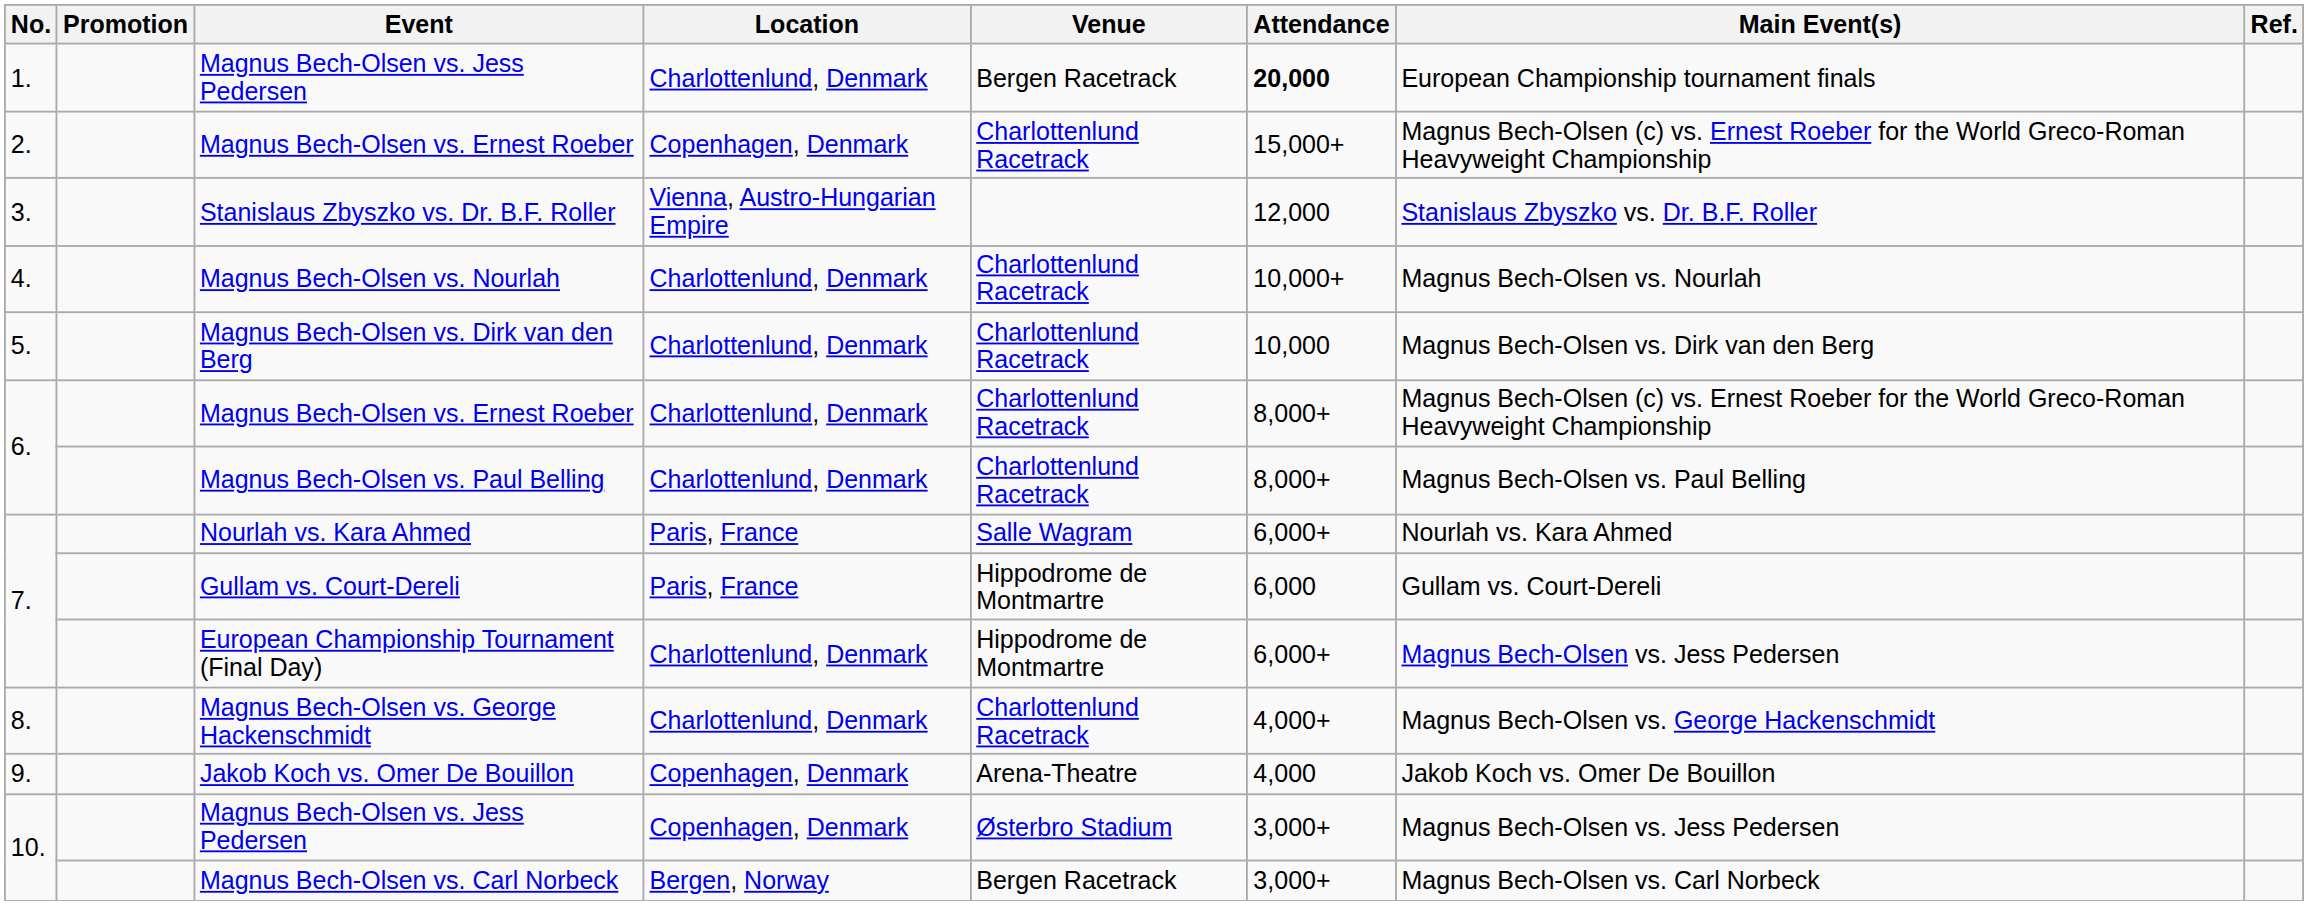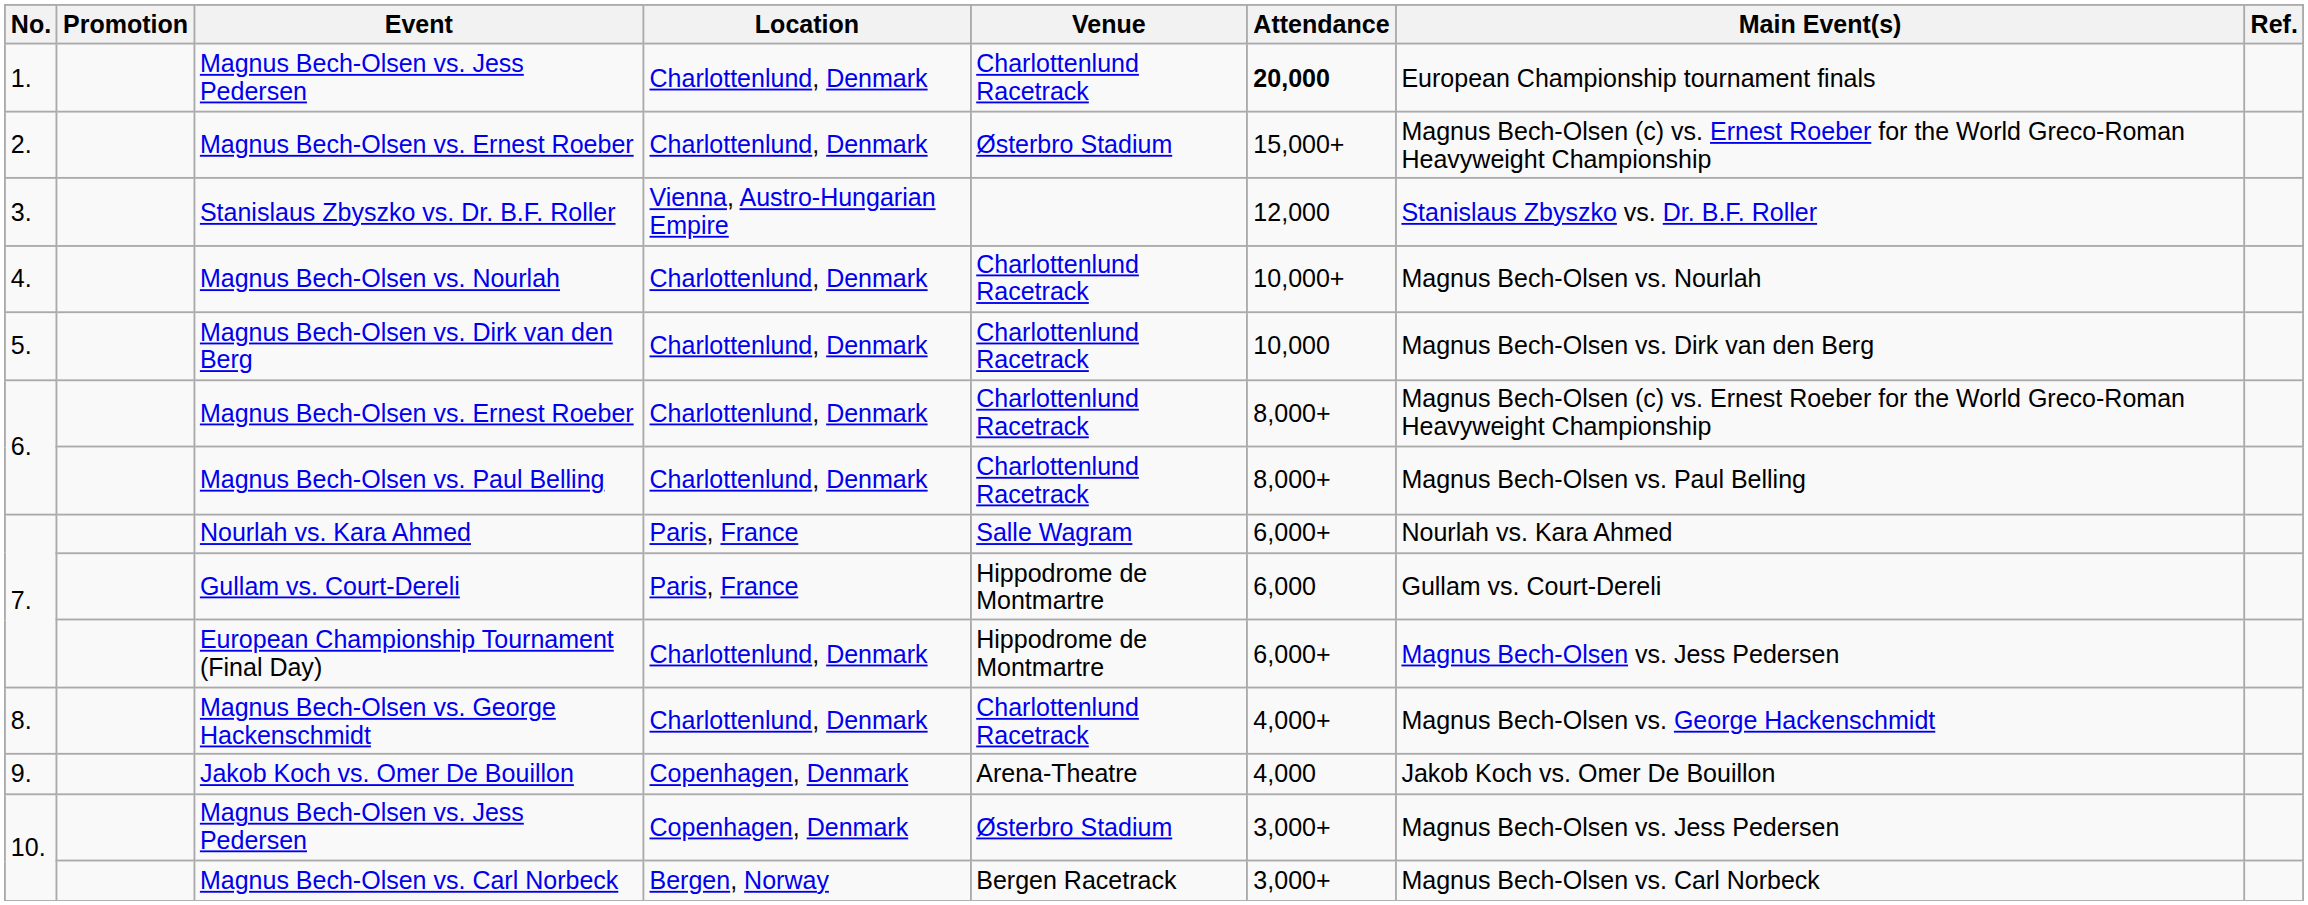1. / Magnus Bech-Olsen vs. Jess Pedersen | Venue: Bergen Racetrack -> Charlottenlund Racetrack
2. / Magnus Bech-Olsen vs. Ernest Roeber | Location: Copenhagen, Denmark -> Charlottenlund, Denmark
2. / Magnus Bech-Olsen vs. Ernest Roeber | Venue: Charlottenlund Racetrack -> Østerbro Stadium
